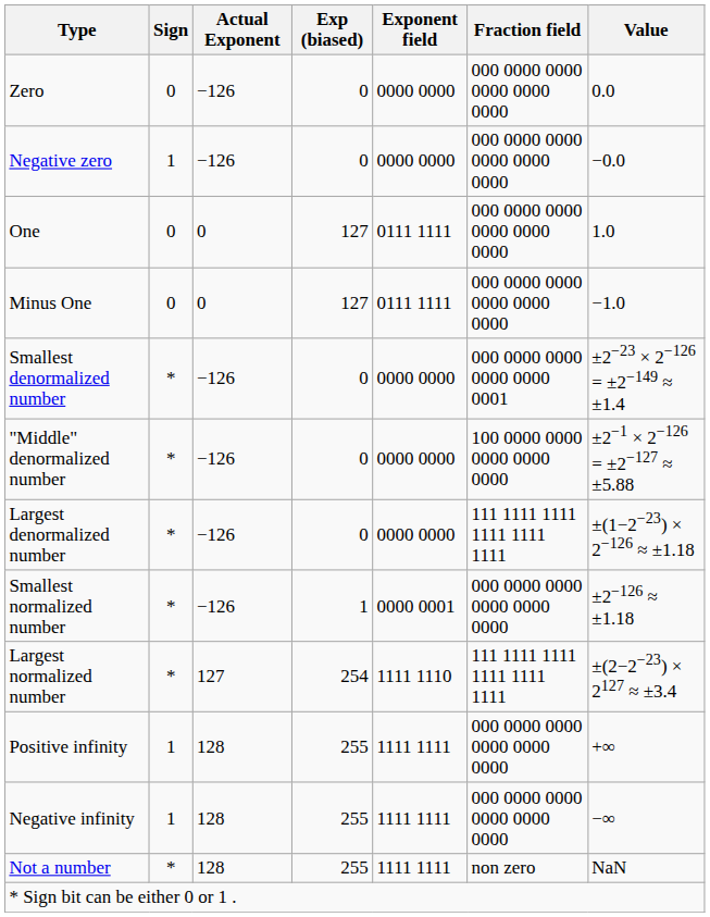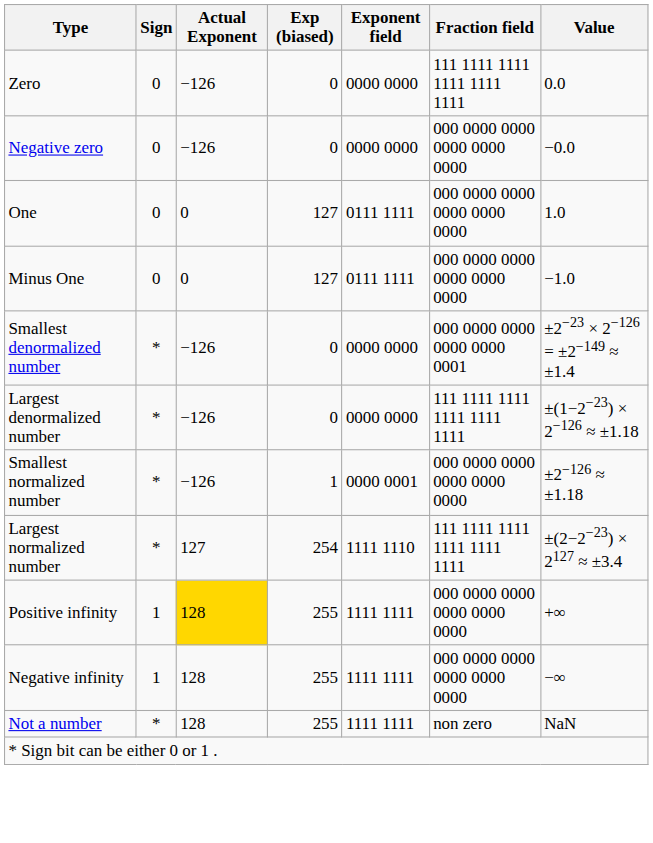Zero | Fraction field: 000 0000 0000 0000 0000 0000 -> 111 1111 1111 1111 1111 1111
Negative zero | Sign: 1 -> 0
- row: "Middle" denormalized number | * | −126 | 0 | 0000 0000 | 100 0000 0000 0000 0000 0000 | ±2−1 × 2−126 = ±2−127 ≈ ±5.88
Positive infinity | Actual Exponent: no background -> gold background
